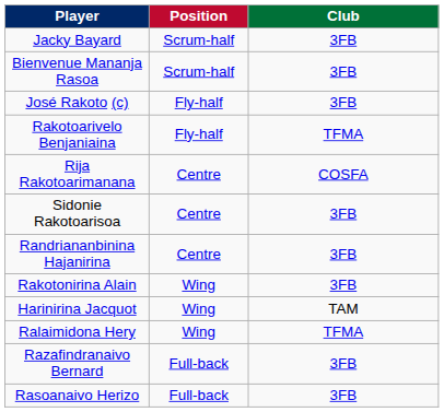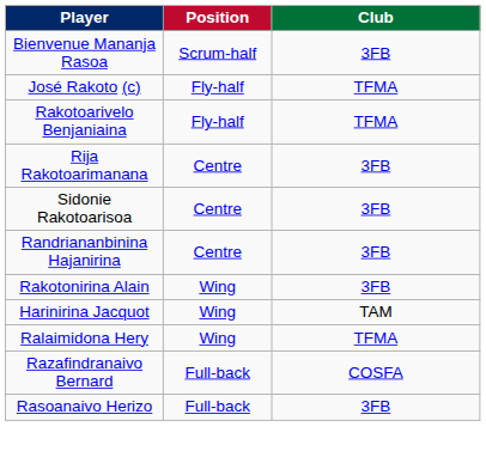- row: Jacky Bayard | Scrum-half | 3FB
José Rakoto (c) | Club: 3FB -> TFMA
Rija Rakotoarimanana | Club: COSFA -> 3FB
Razafindranaivo Bernard | Club: 3FB -> COSFA
